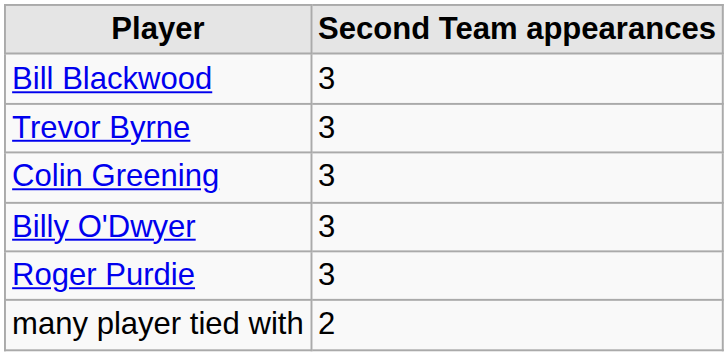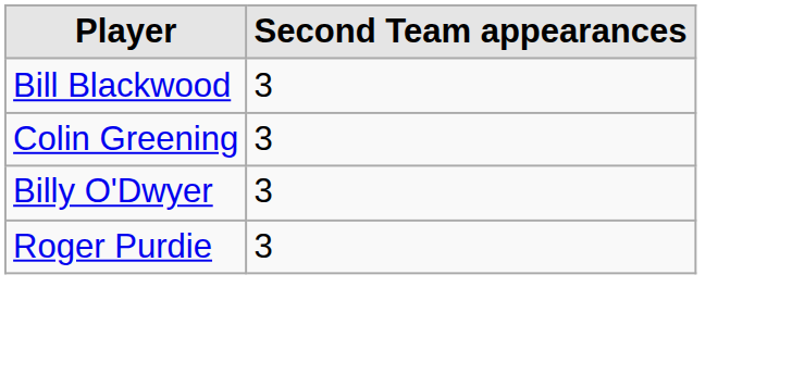- row: Trevor Byrne | 3
- row: many player tied with | 2
